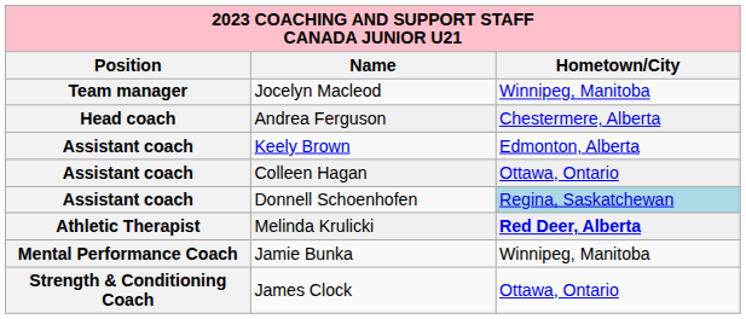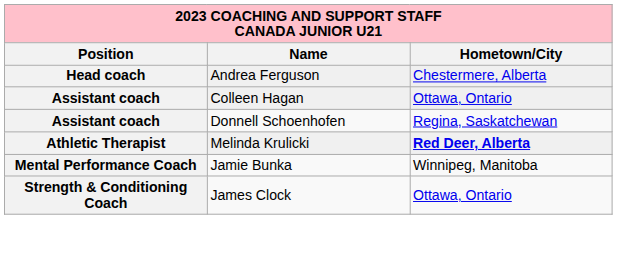- row: Team manager | Jocelyn Macleod | Winnipeg, Manitoba
- row: Assistant coach | Keely Brown | Edmonton, Alberta
Donnell Schoenhofen | Hometown/City: lightblue background -> no background
